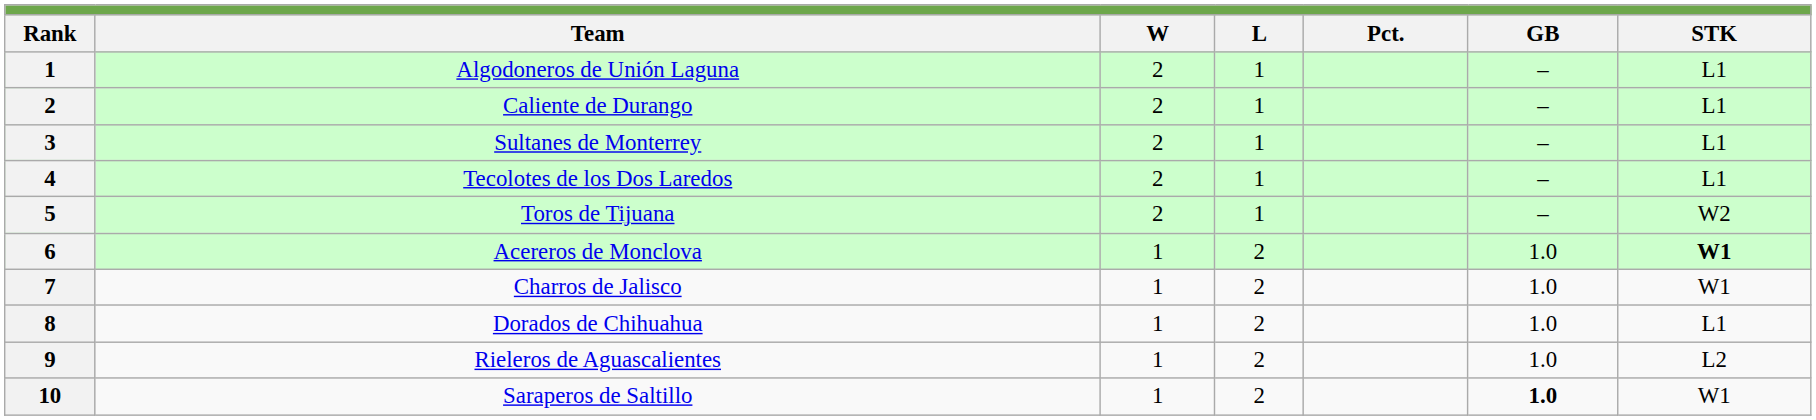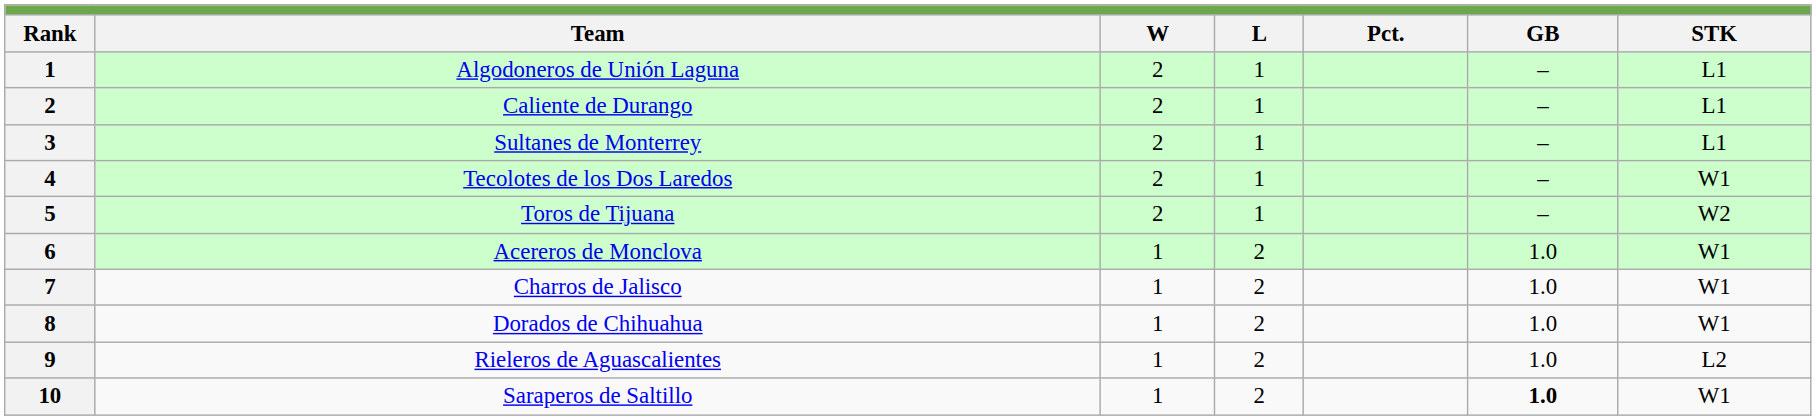Tecolotes de los Dos Laredos | STK: L1 -> W1
Acereros de Monclova | STK: bold -> normal
Dorados de Chihuahua | STK: L1 -> W1
